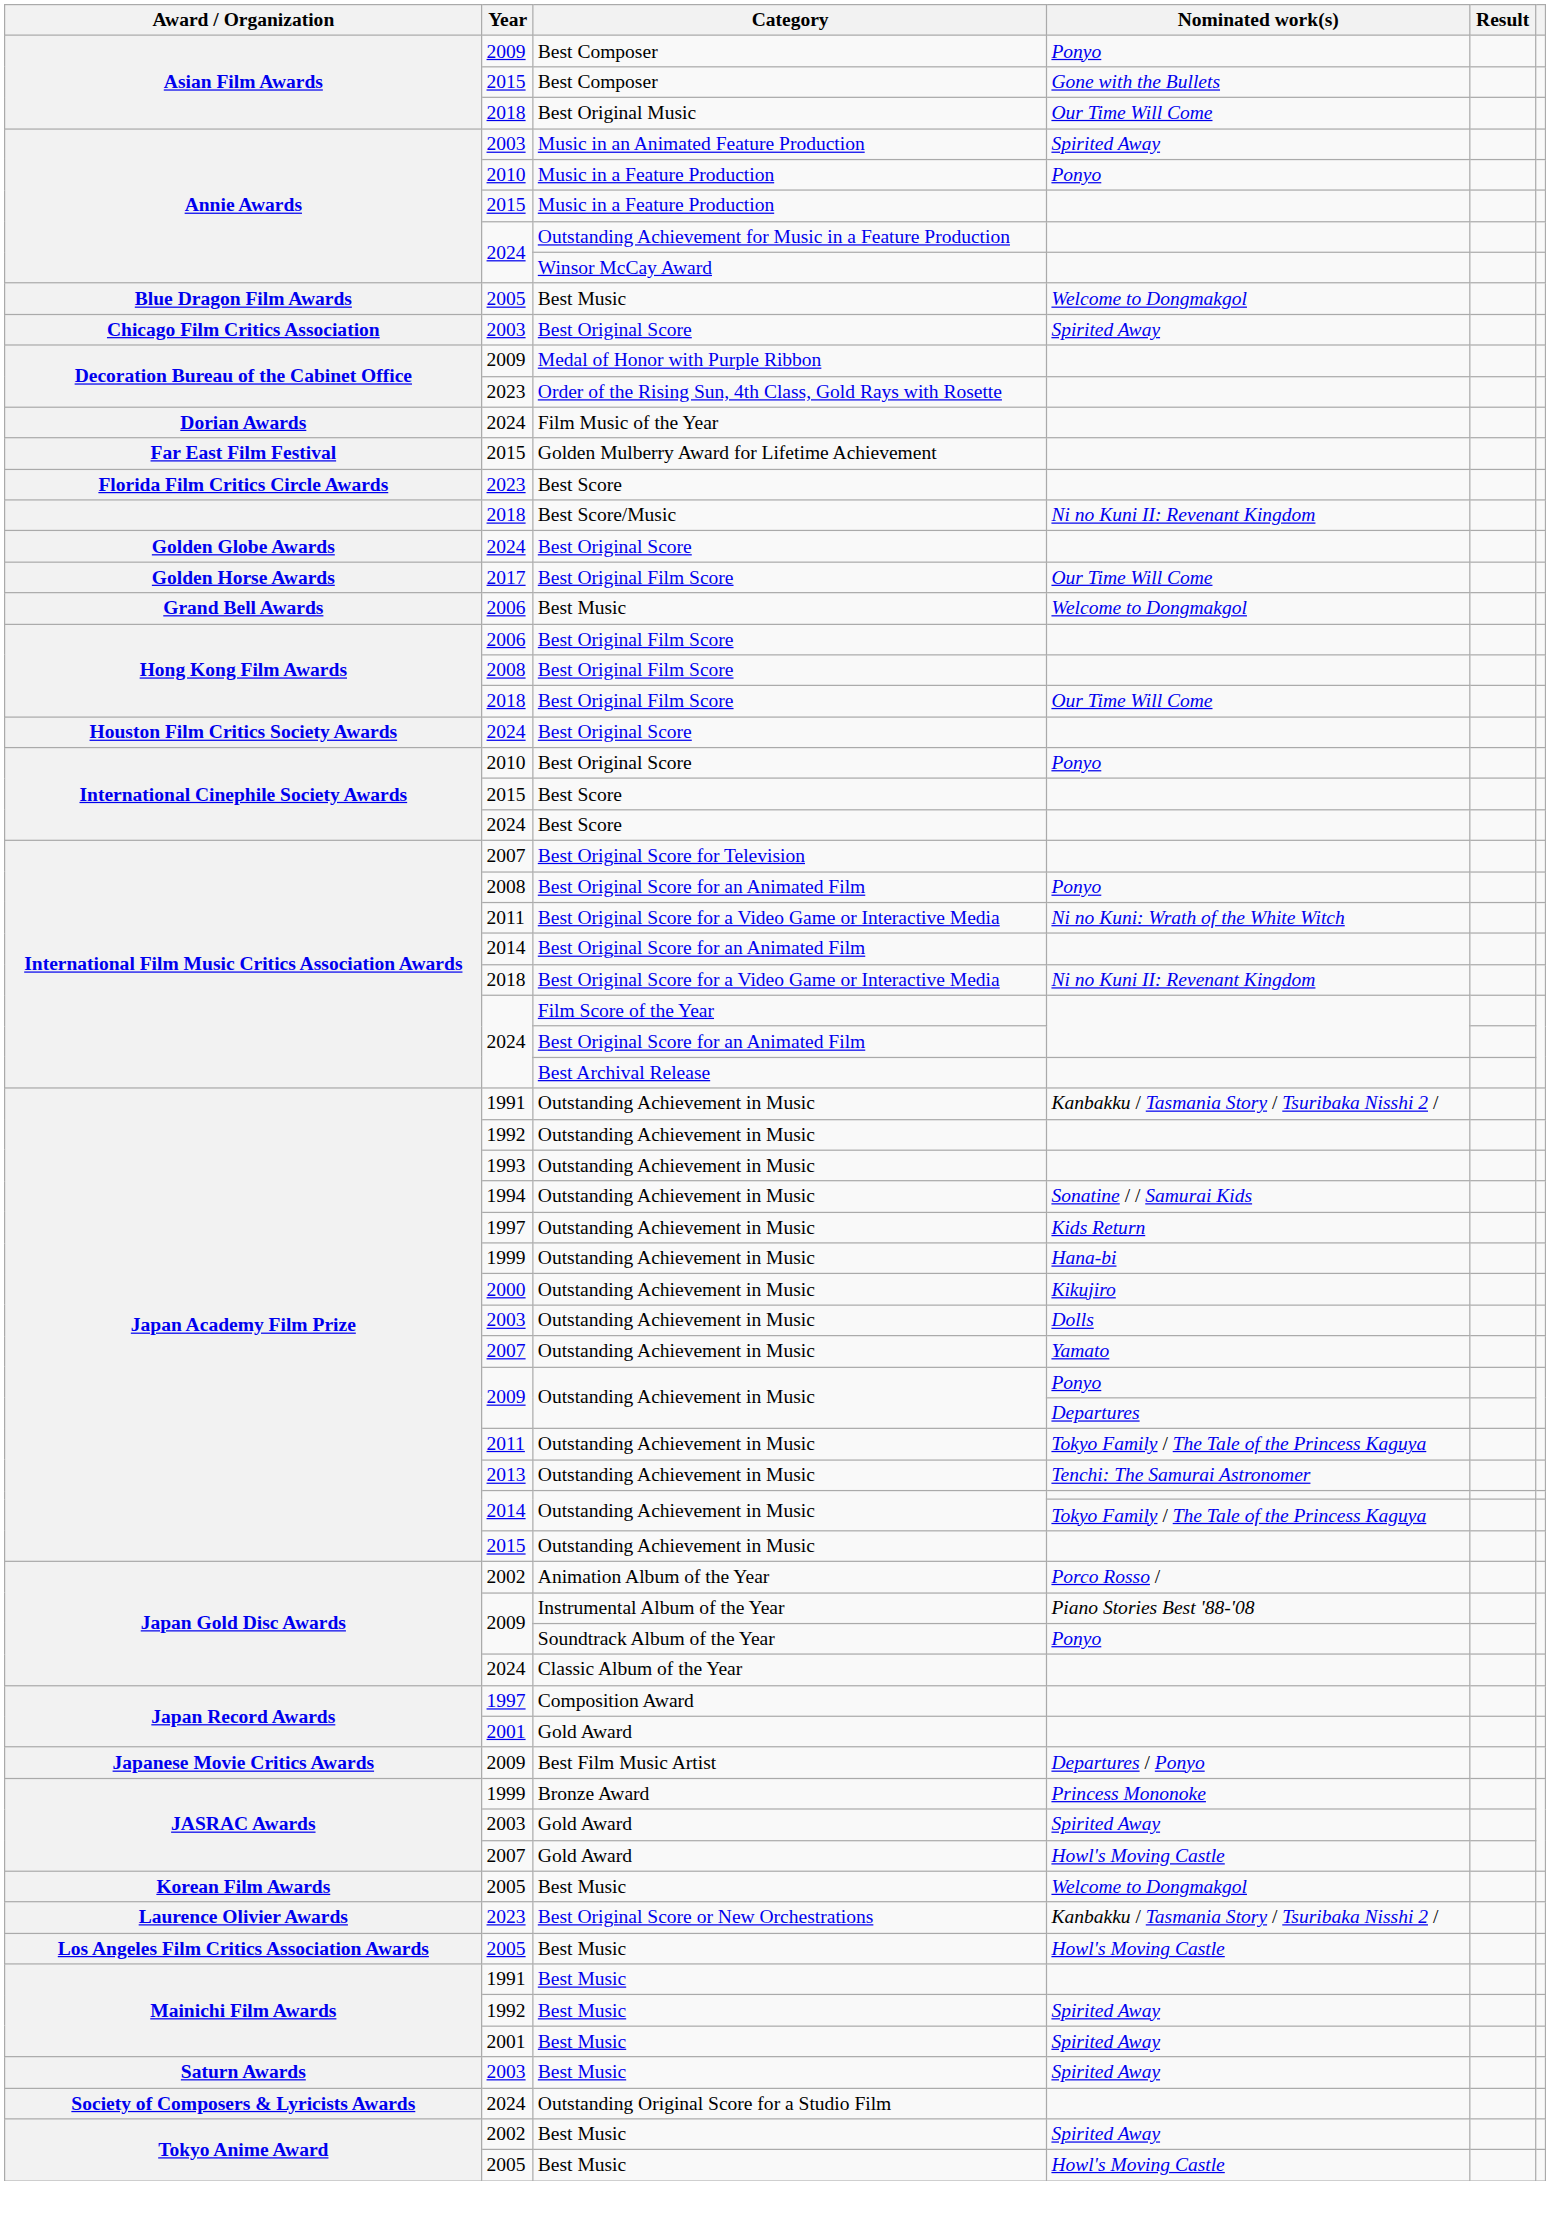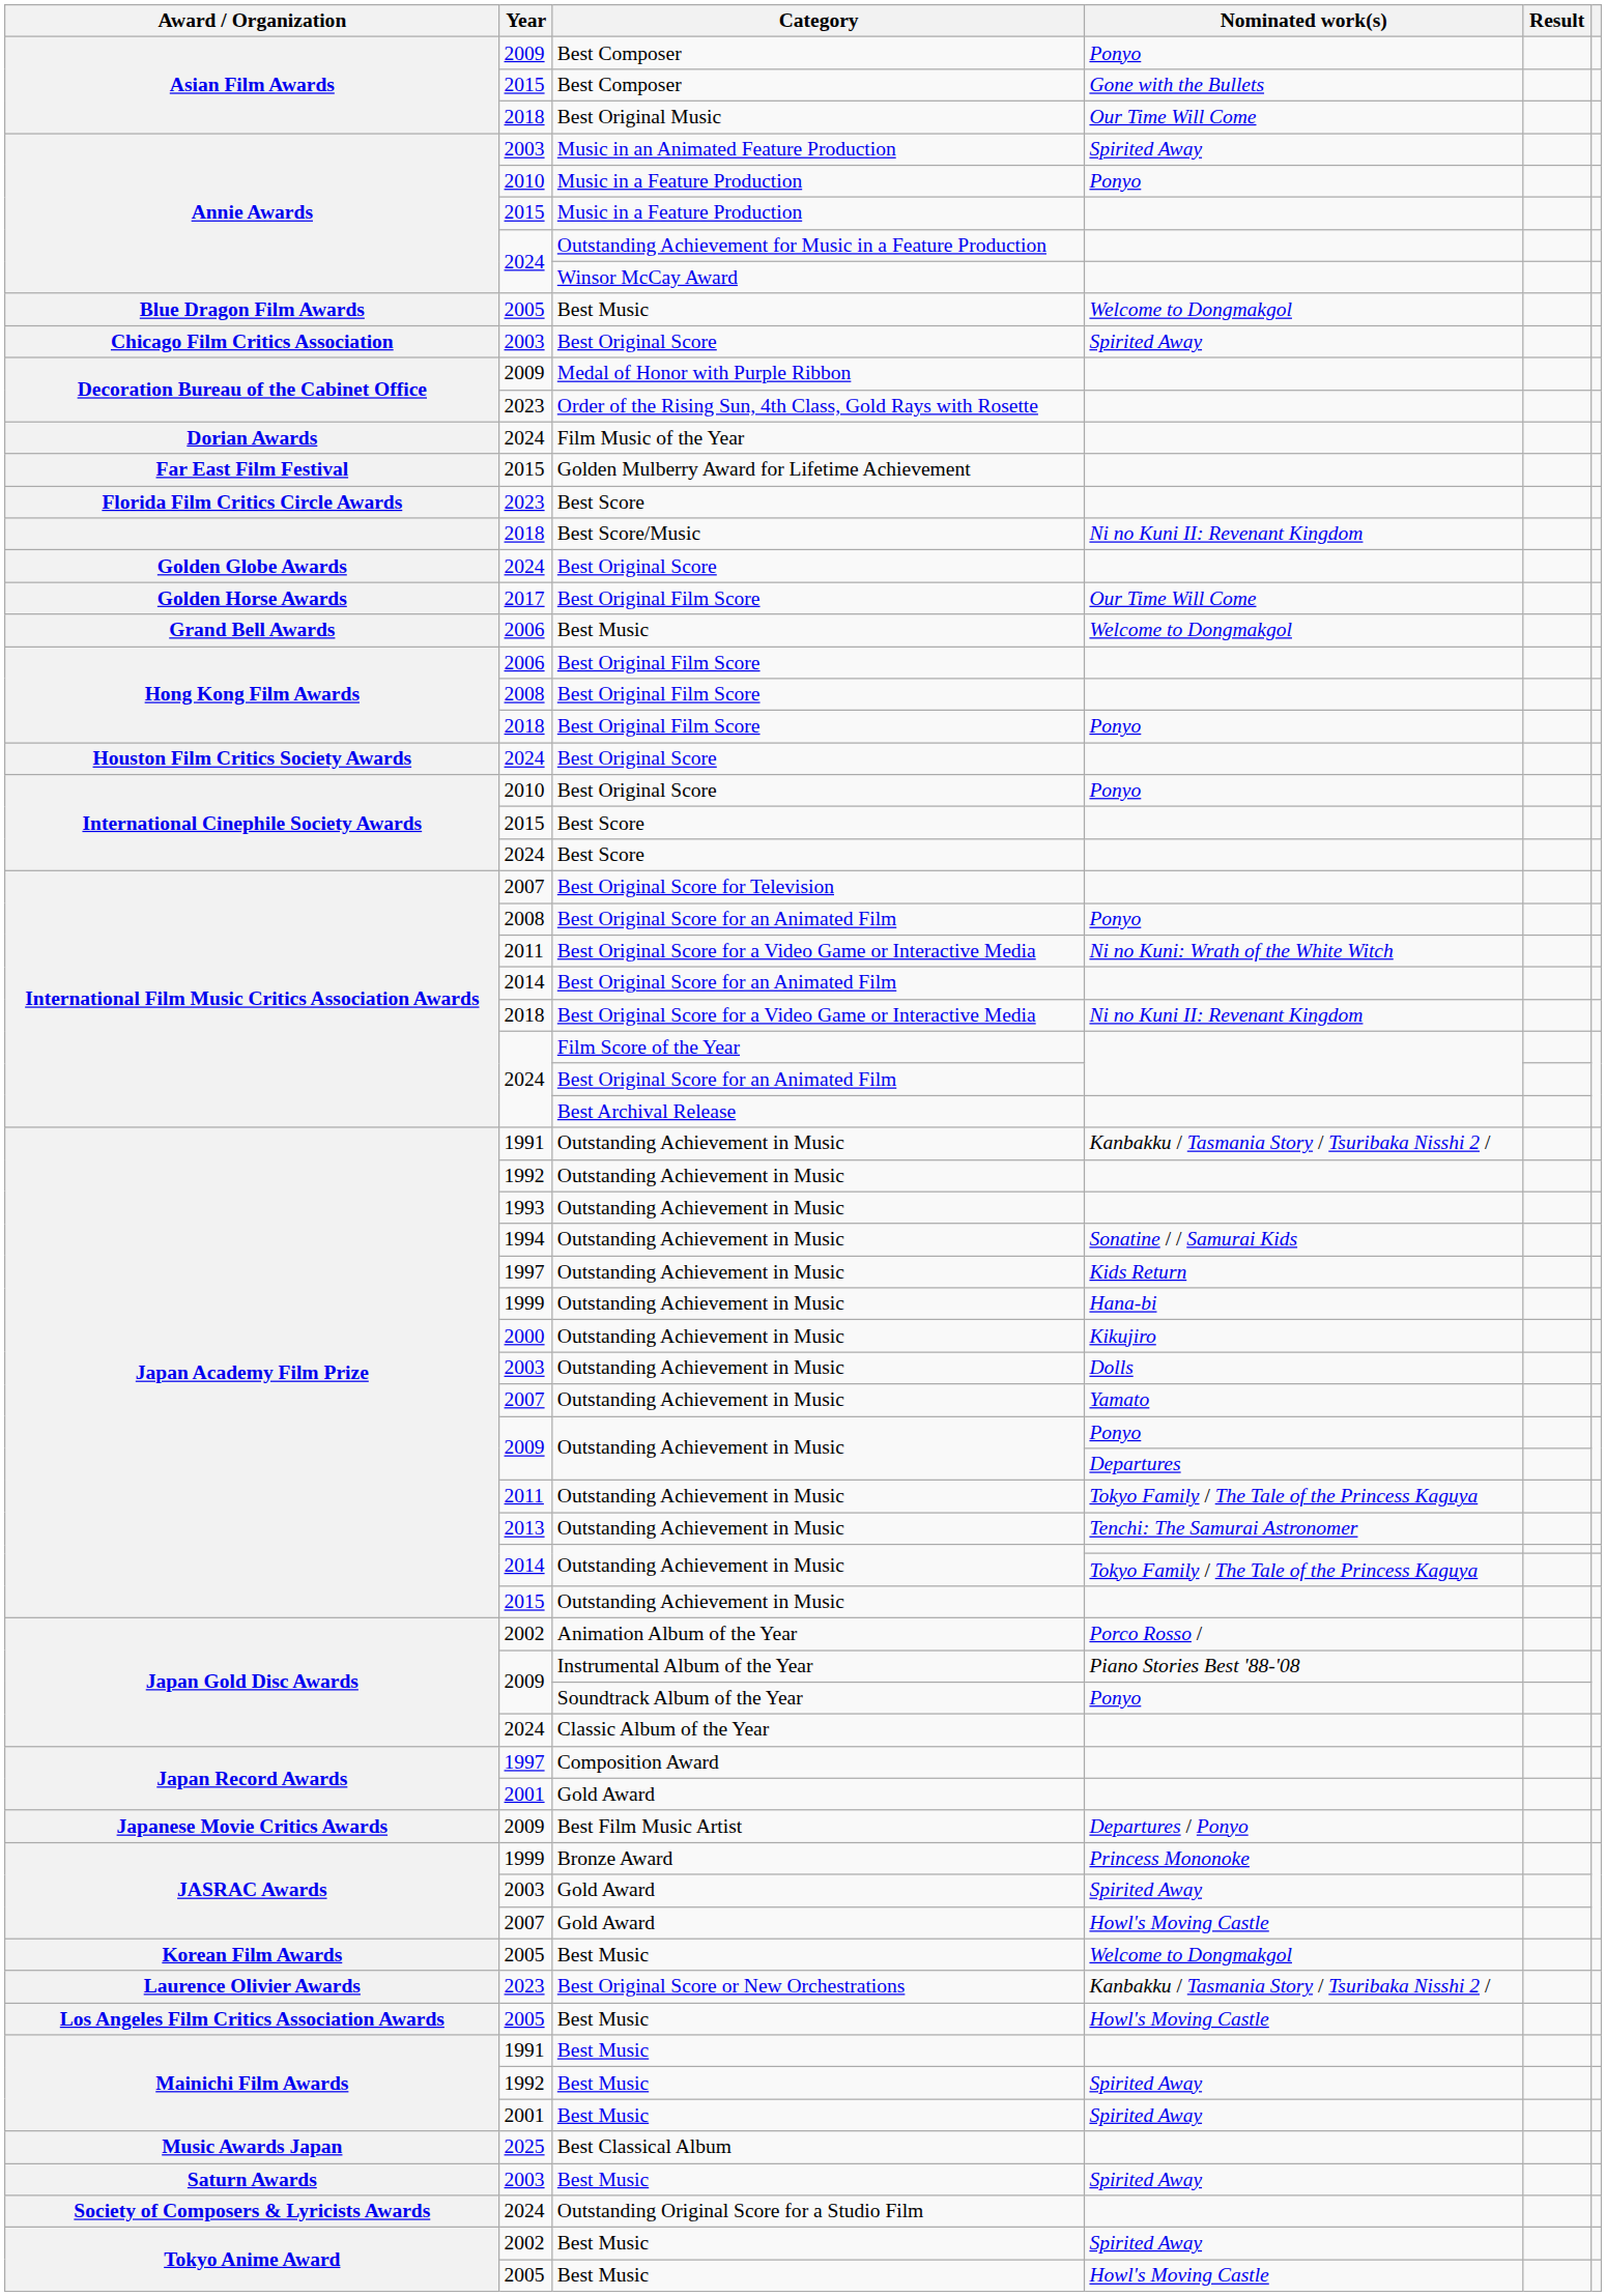2018 / Best Original Film Score | Nominated work(s): Our Time Will Come -> Ponyo
+ row: Music Awards Japan | 2025 | Best Classical Album
